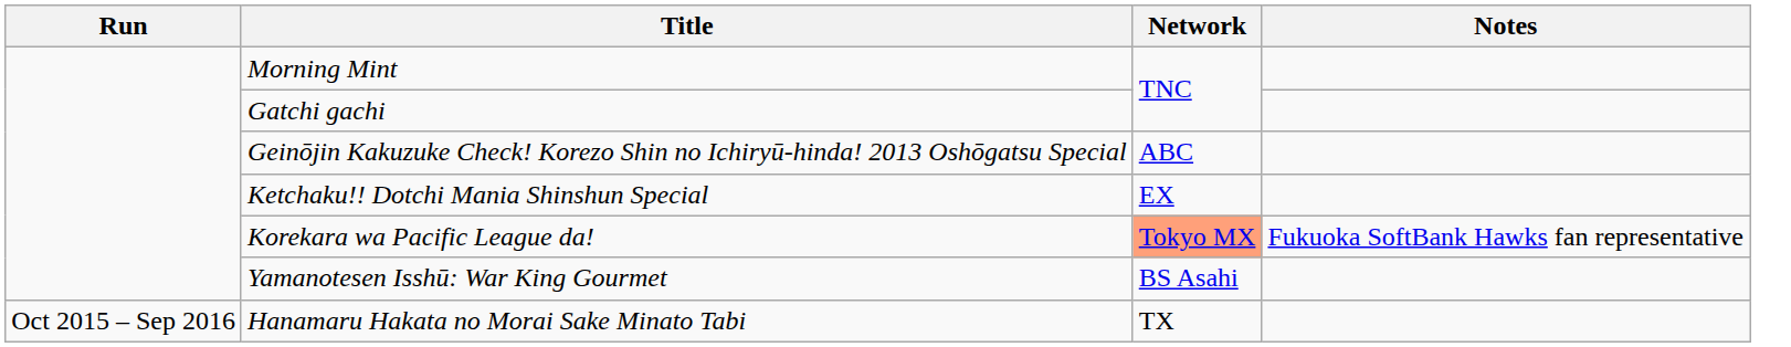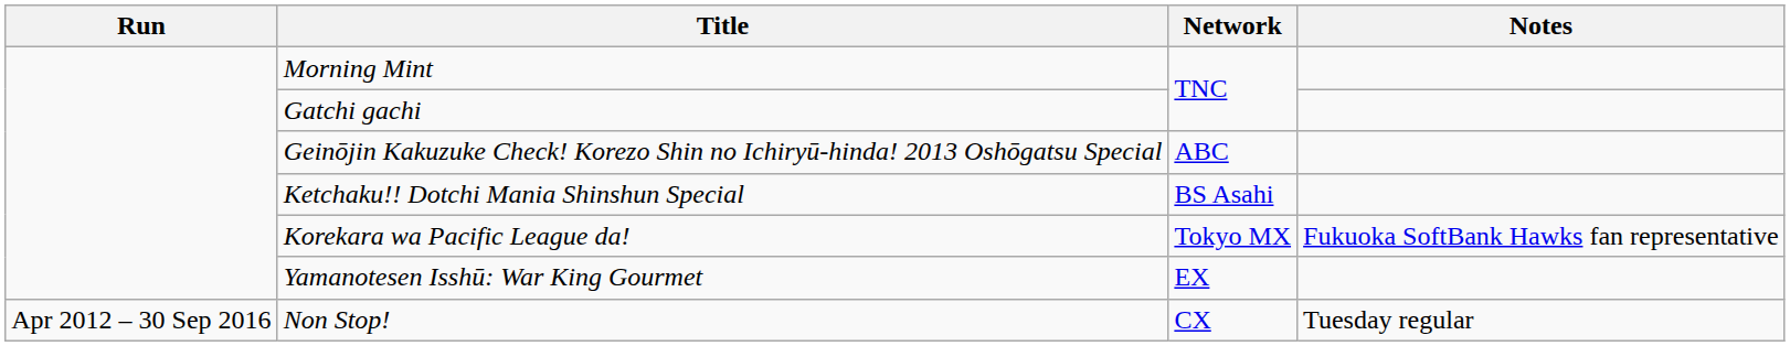Ketchaku!! Dotchi Mania Shinshun Special | Network: EX -> BS Asahi
Korekara wa Pacific League da! | Network: lightsalmon background -> no background
Yamanotesen Isshū: War King Gourmet | Network: BS Asahi -> EX
- row: Oct 2015 – Sep 2016 | Hanamaru Hakata no Morai Sake Minato Tabi | TX
+ row: Apr 2012 – 30 Sep 2016 | Non Stop! | CX | Tuesday regular
